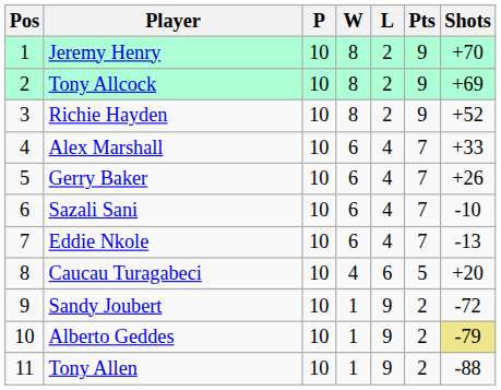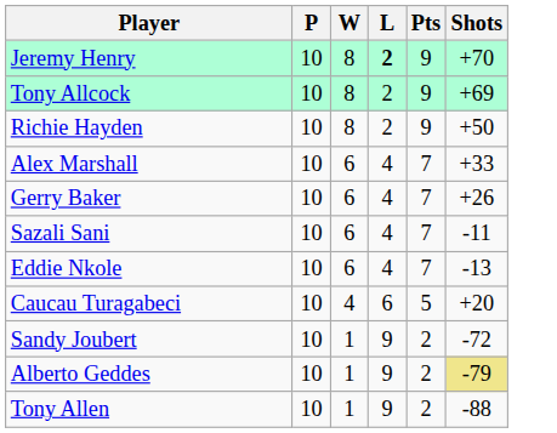- column: Pos | 1 | 2 | 3 | 4 | 5 | 6 | 7 | 8 | 9 | 10 | 11
Jeremy Henry | L: normal -> bold
Richie Hayden | Shots: +52 -> +50
Sazali Sani | Shots: -10 -> -11
